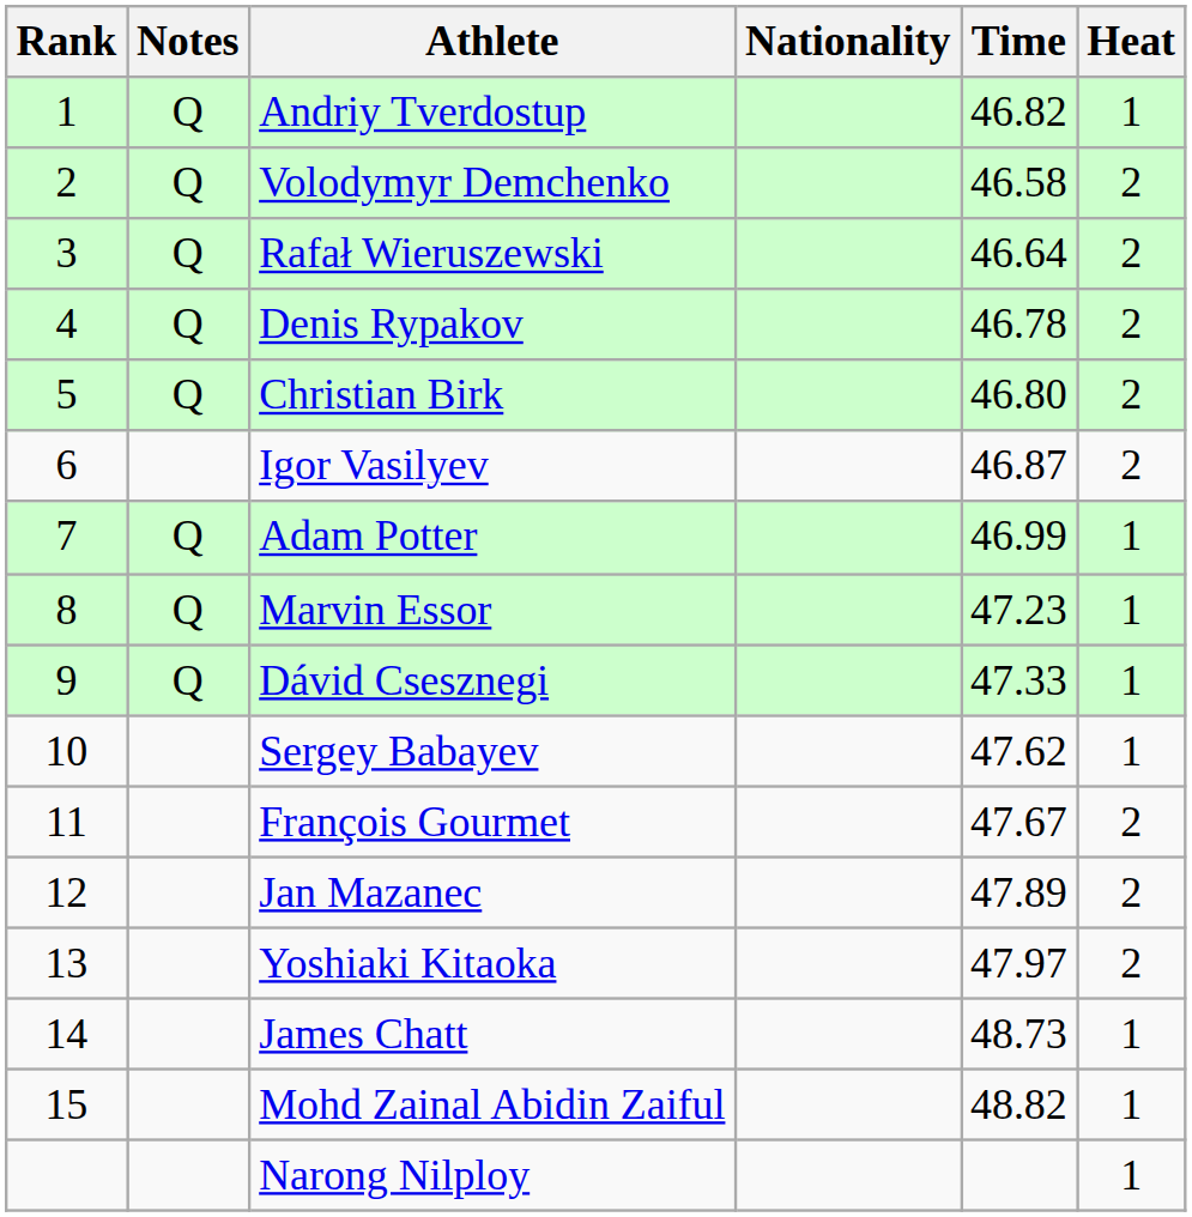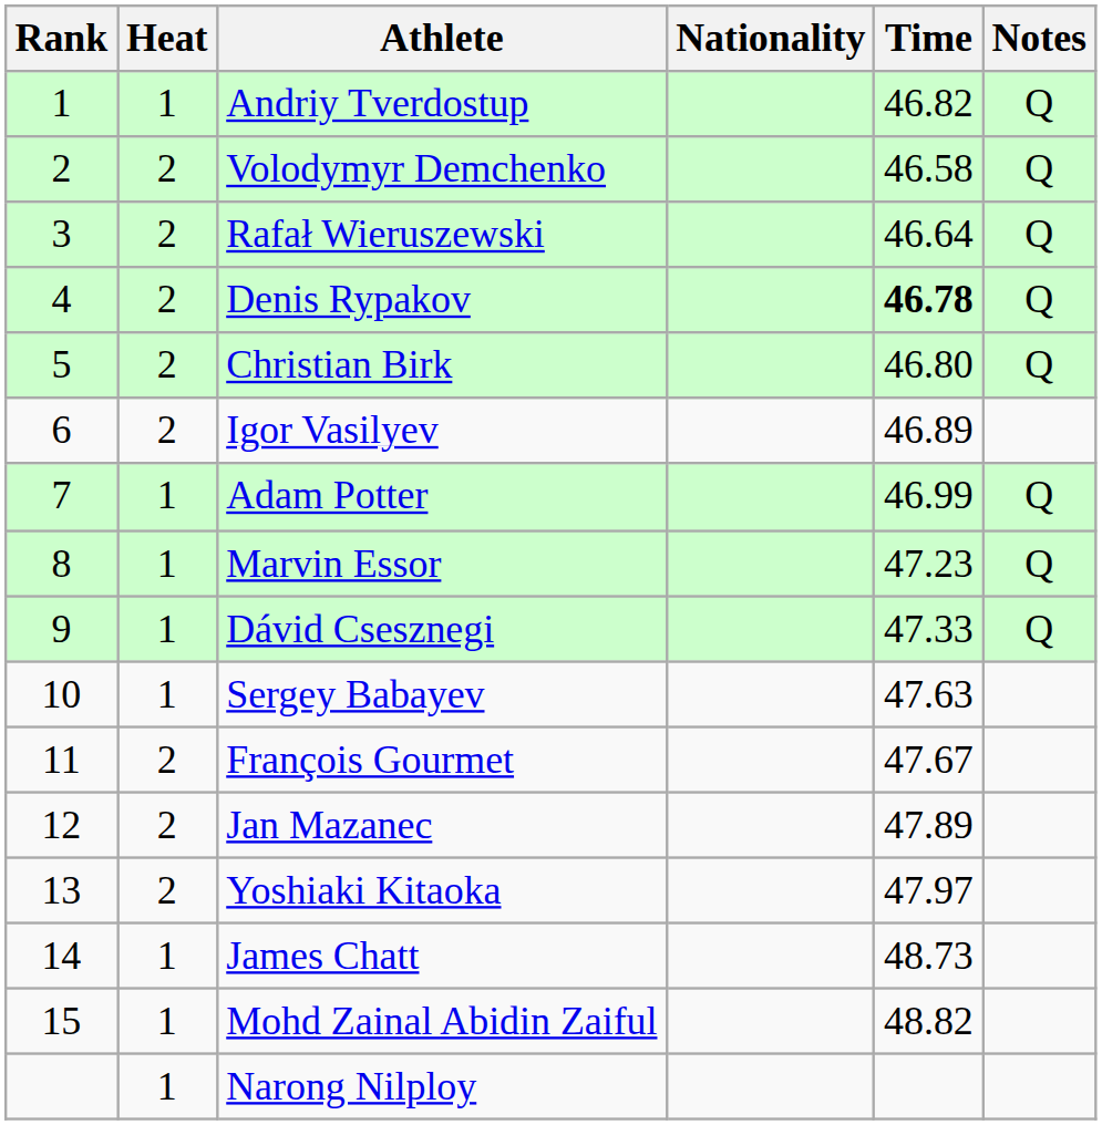columns swapped: Heat <-> Notes
Denis Rypakov | Time: normal -> bold
Igor Vasilyev | Time: 46.87 -> 46.89
Sergey Babayev | Time: 47.62 -> 47.63
